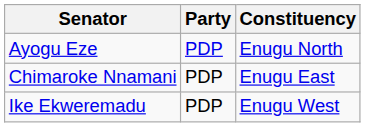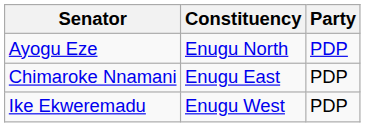columns swapped: Constituency <-> Party
